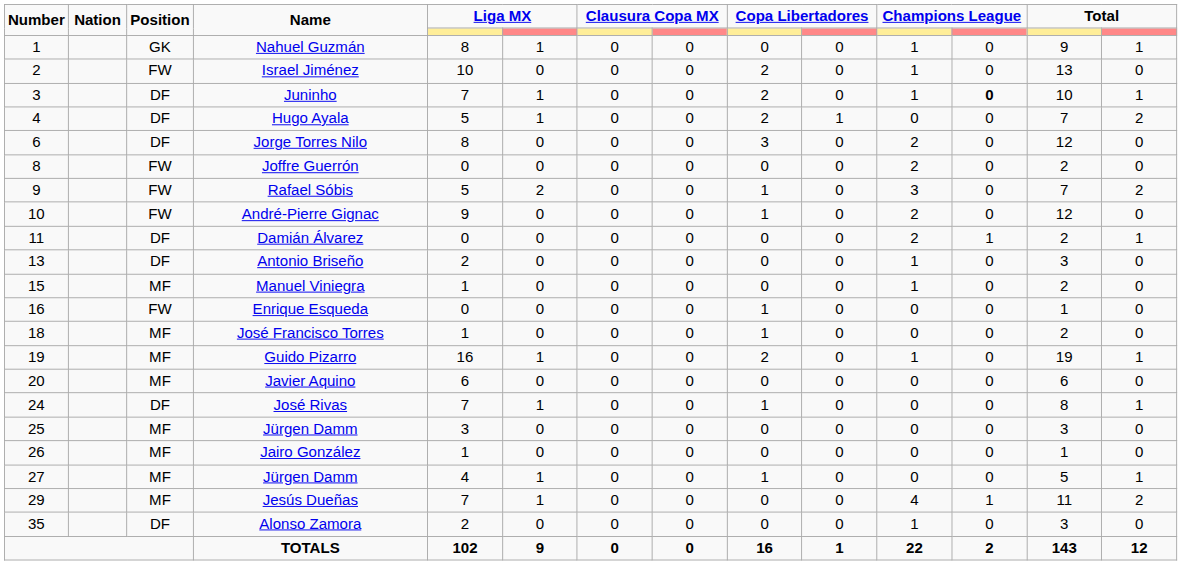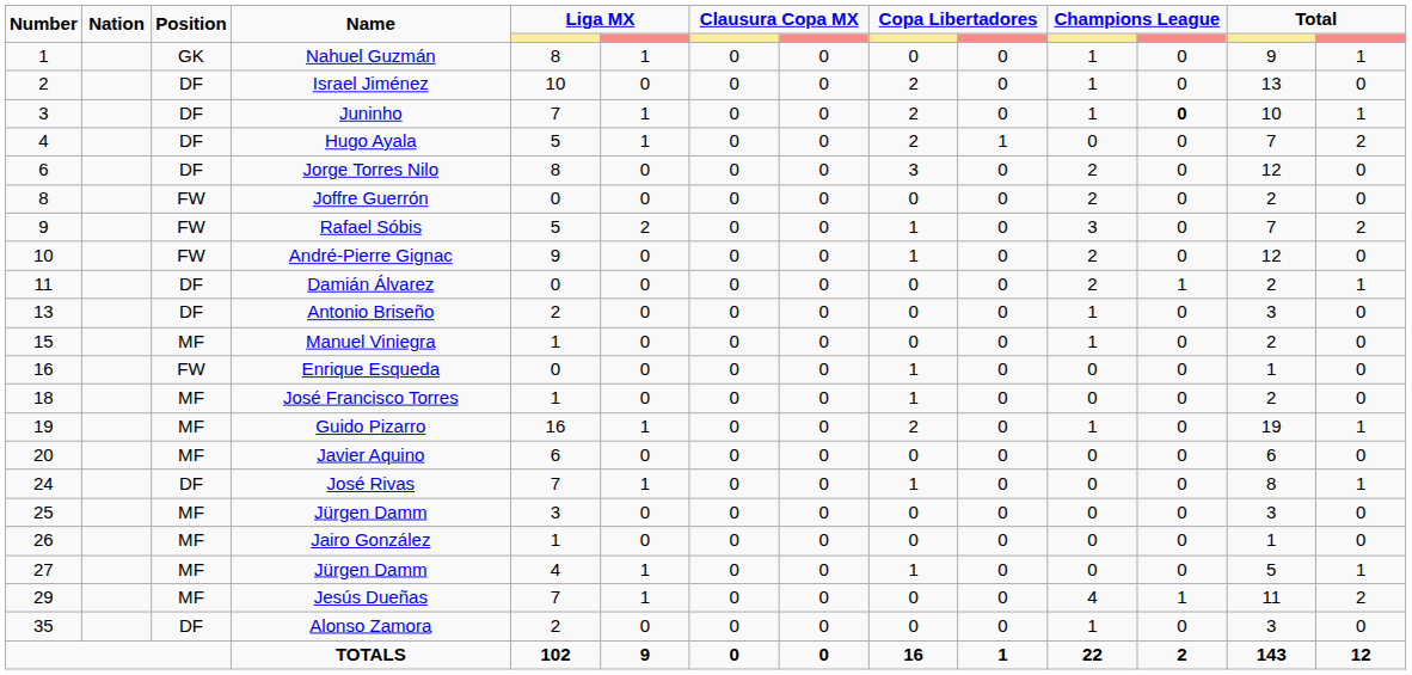Israel Jiménez | Position: FW -> DF
